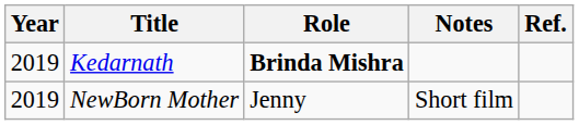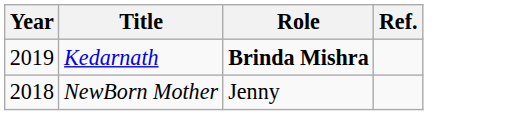- column: Notes | Short film
NewBorn Mother | Year: 2019 -> 2018
